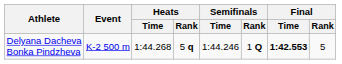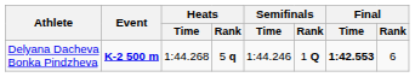Delyana Dacheva Bonka Pindzheva | Event: normal -> bold
Delyana Dacheva Bonka Pindzheva | Final / Rank: 5 -> 6
